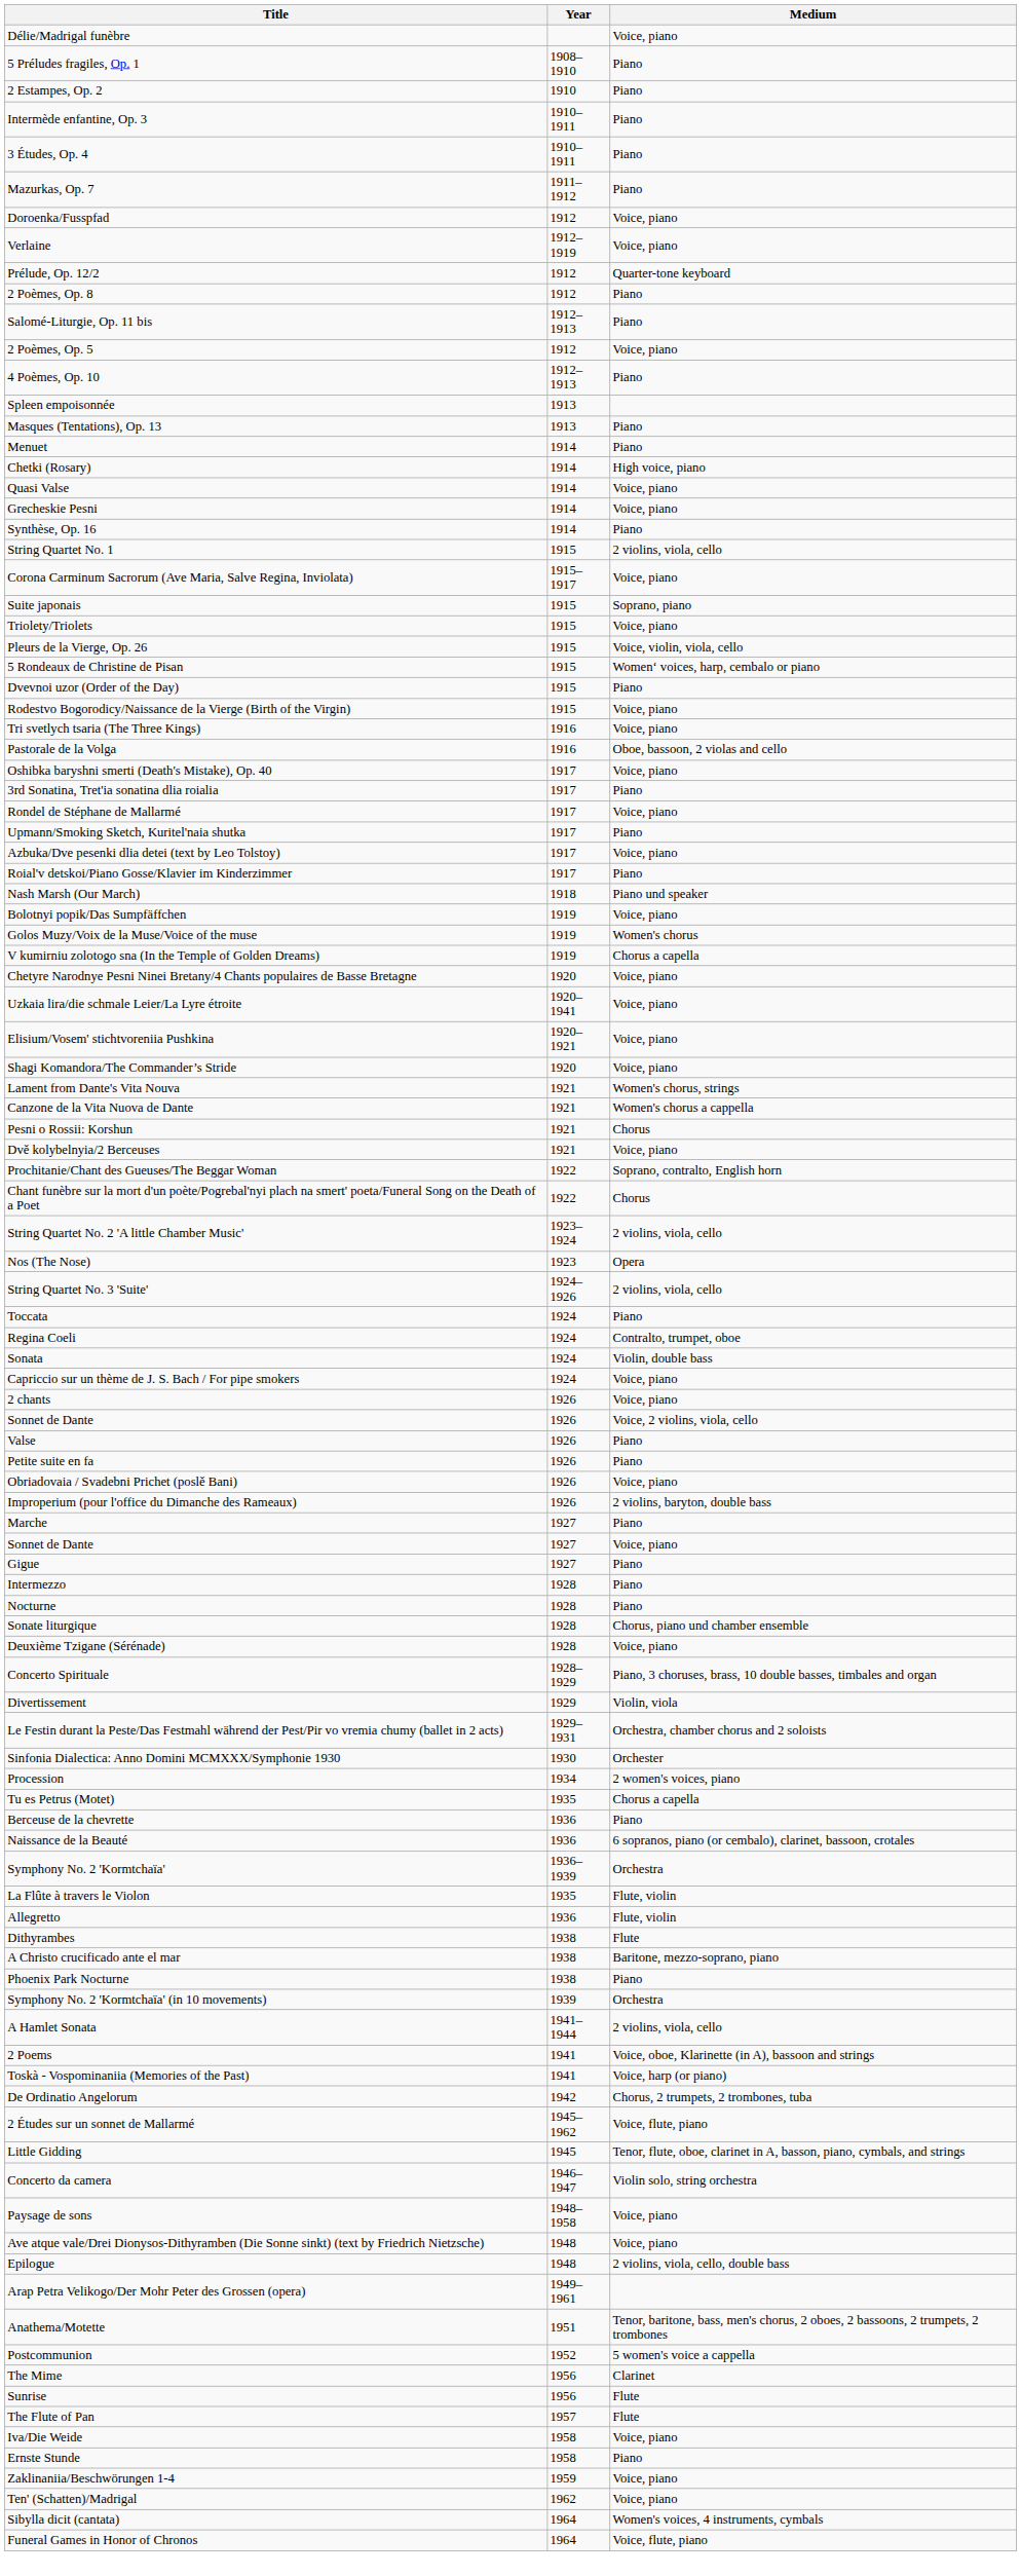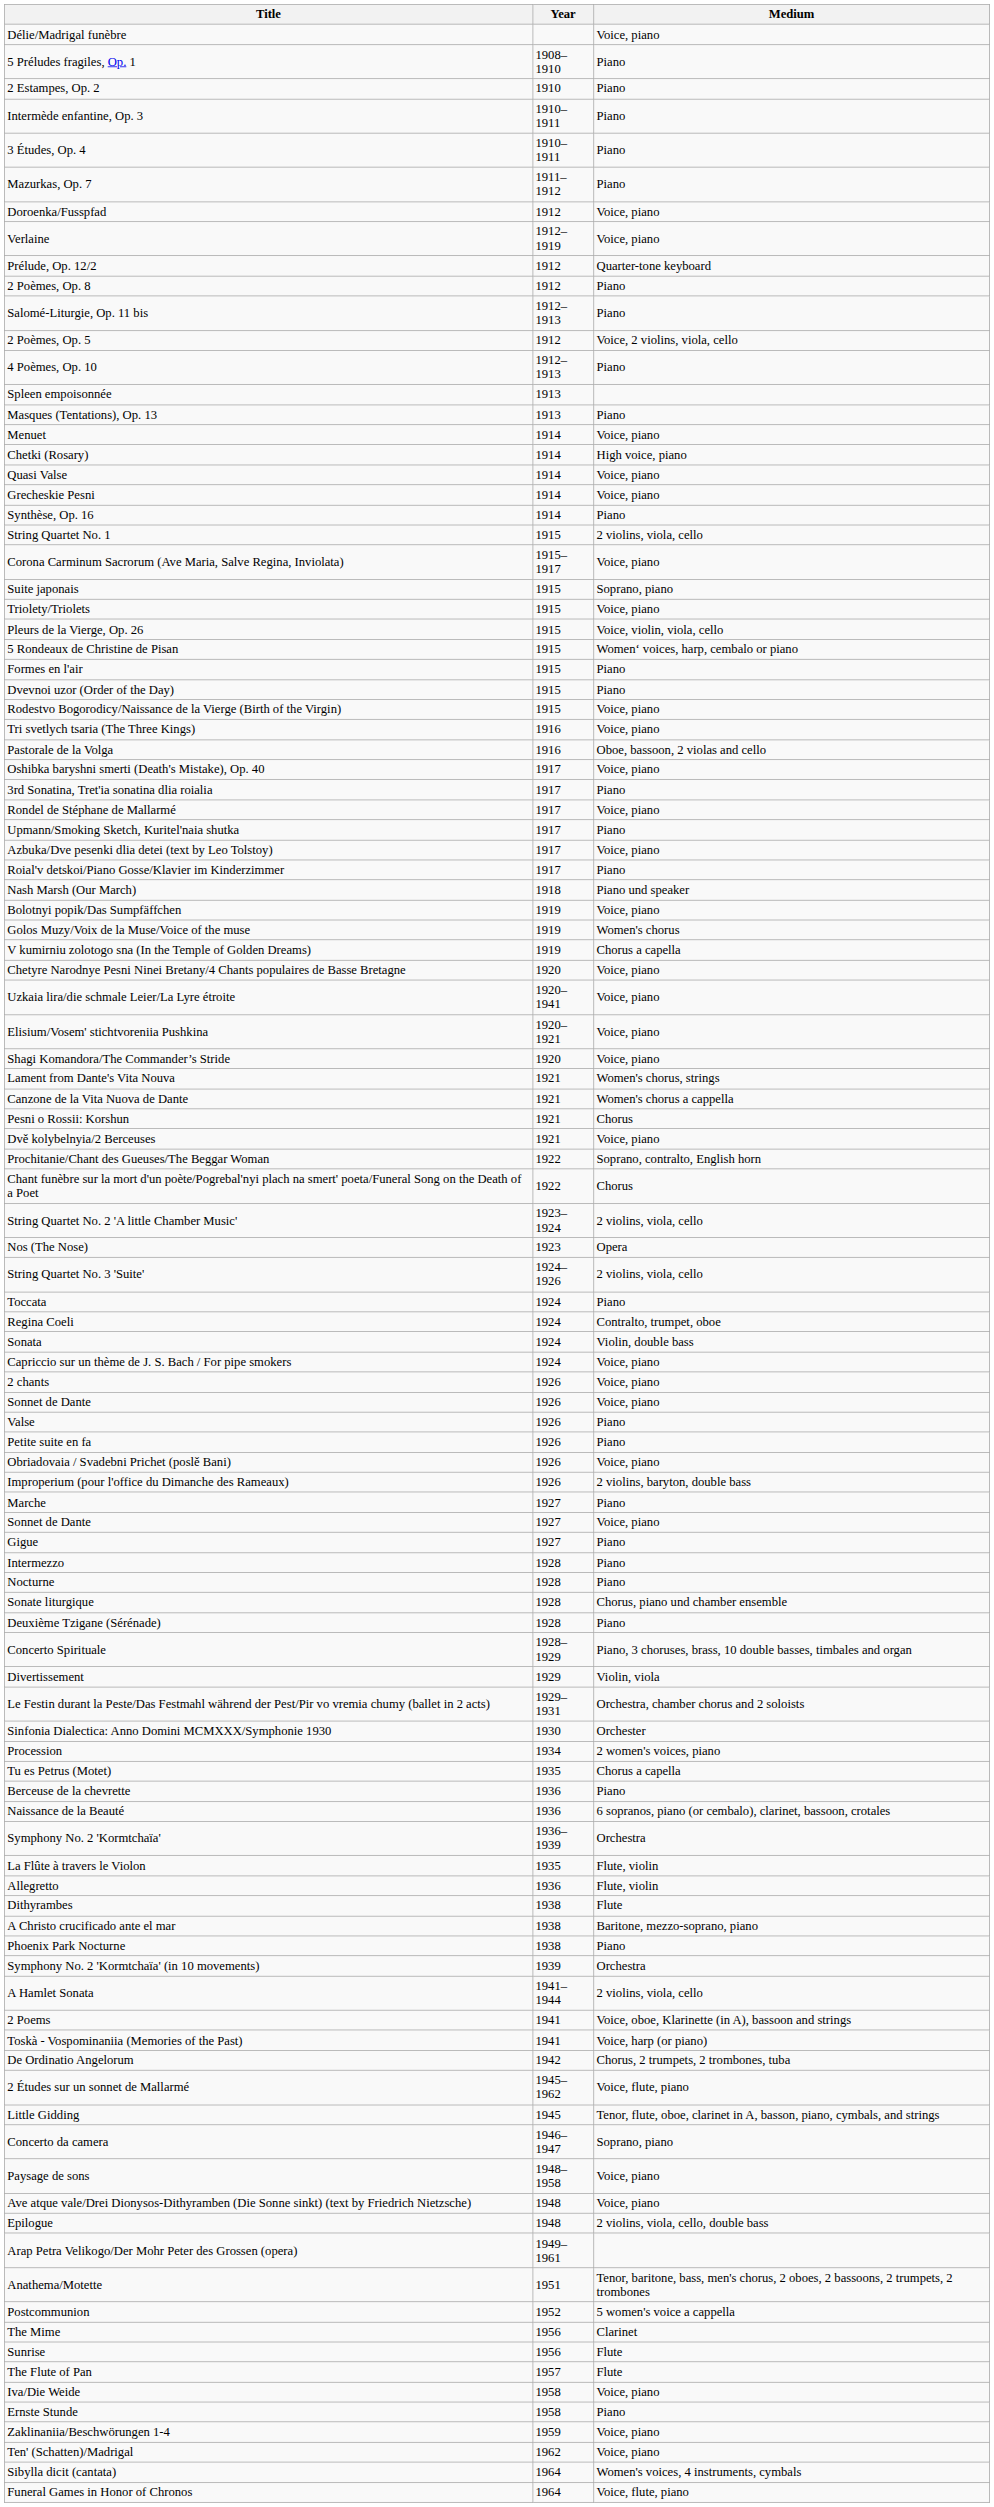2 Poèmes, Op. 5 | Medium: Voice, piano -> Voice, 2 violins, viola, cello
Menuet | Medium: Piano -> Voice, piano
+ row: Formes en l'air | 1915 | Piano
Sonnet de Dante / 1926 | Medium: Voice, 2 violins, viola, cello -> Voice, piano
Deuxième Tzigane (Sérénade) | Medium: Voice, piano -> Piano
Concerto da camera | Medium: Violin solo, string orchestra -> Soprano, piano
